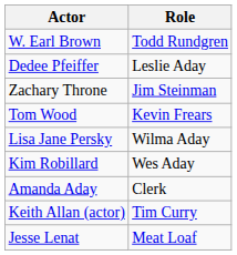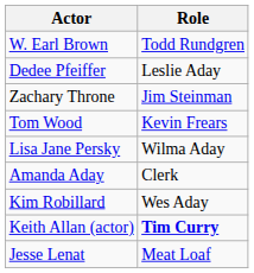rows swapped: Kim Robillard <-> Amanda Aday
Keith Allan (actor) | Role: normal -> bold
